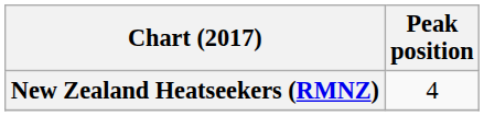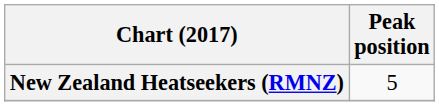New Zealand Heatseekers (RMNZ) | Peak position: 4 -> 5
